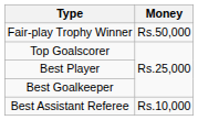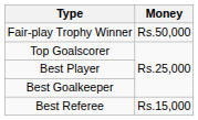+ row: Best Referee | Rs.15,000
- row: Best Assistant Referee | Rs.10,000
